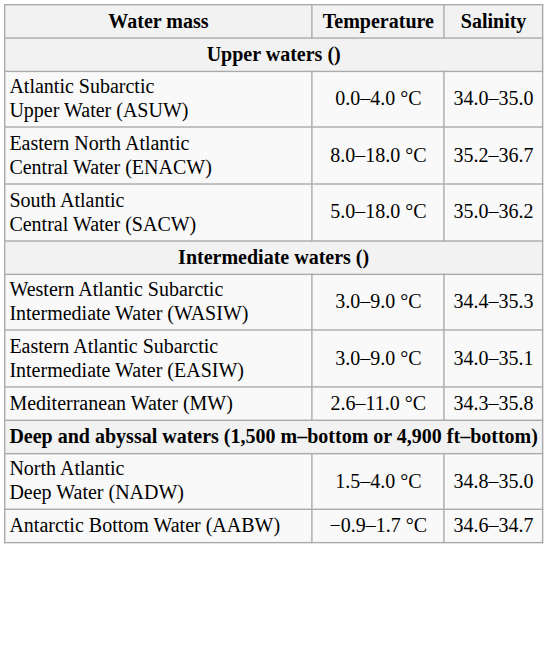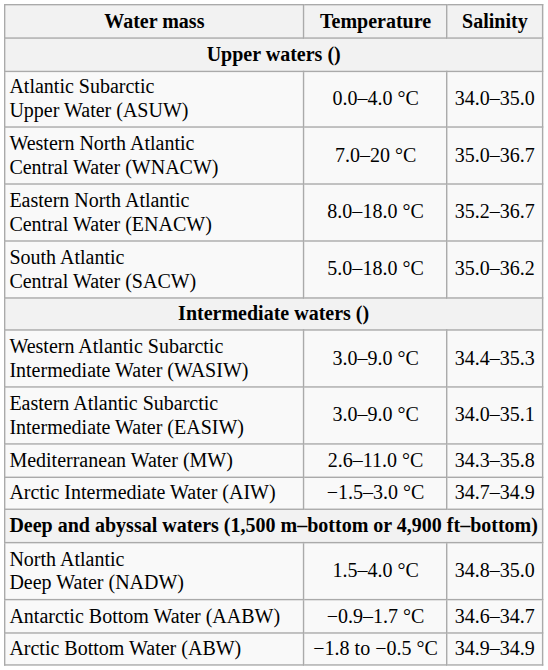+ row: Western North Atlantic Central Water (WNACW) | 7.0–20 °C | 35.0–36.7
+ row: Arctic Intermediate Water (AIW) | −1.5–3.0 °C | 34.7–34.9
+ row: Arctic Bottom Water (ABW) | −1.8 to −0.5 °C | 34.9–34.9
